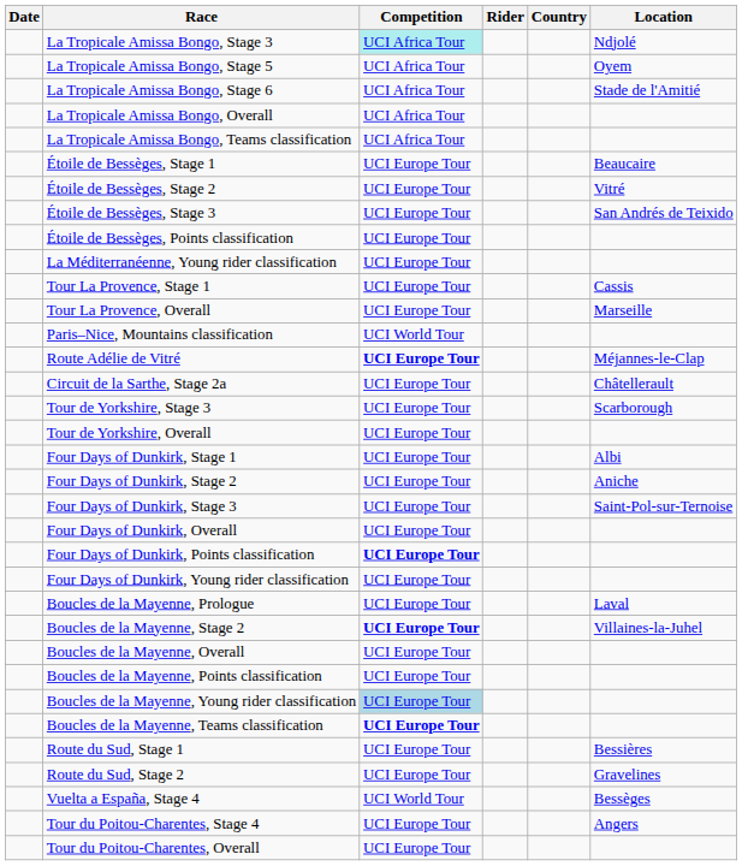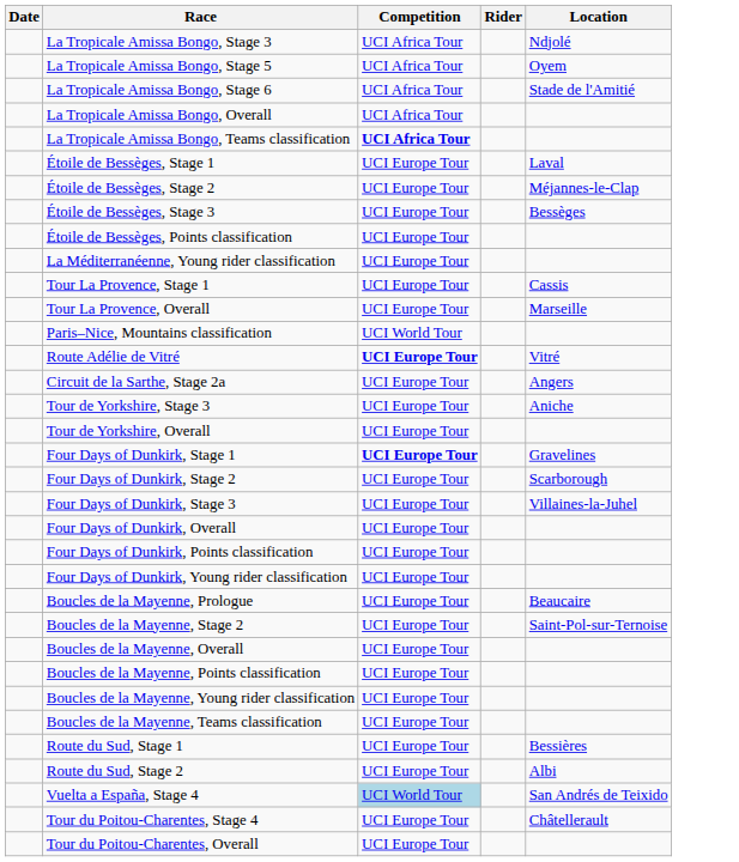- column: Country
La Tropicale Amissa Bongo, Stage 3 | Competition: paleturquoise background -> no background
La Tropicale Amissa Bongo, Teams classification | Competition: normal -> bold
Étoile de Bessèges, Stage 1 | Location: Beaucaire -> Laval
Étoile de Bessèges, Stage 2 | Location: Vitré -> Méjannes-le-Clap
Étoile de Bessèges, Stage 3 | Location: San Andrés de Teixido -> Bessèges
Route Adélie de Vitré | Location: Méjannes-le-Clap -> Vitré
Circuit de la Sarthe, Stage 2a | Location: Châtellerault -> Angers
Tour de Yorkshire, Stage 3 | Location: Scarborough -> Aniche
Four Days of Dunkirk, Stage 1 | Competition: normal -> bold
Four Days of Dunkirk, Stage 1 | Location: Albi -> Gravelines
Four Days of Dunkirk, Stage 2 | Location: Aniche -> Scarborough
Four Days of Dunkirk, Stage 3 | Location: Saint-Pol-sur-Ternoise -> Villaines-la-Juhel
Four Days of Dunkirk, Points classification | Competition: bold -> normal
Boucles de la Mayenne, Prologue | Location: Laval -> Beaucaire
Boucles de la Mayenne, Stage 2 | Competition: bold -> normal
Boucles de la Mayenne, Stage 2 | Location: Villaines-la-Juhel -> Saint-Pol-sur-Ternoise
Boucles de la Mayenne, Young rider classification | Competition: lightblue background -> no background
Boucles de la Mayenne, Teams classification | Competition: bold -> normal
Route du Sud, Stage 2 | Location: Gravelines -> Albi
Vuelta a España, Stage 4 | Competition: no background -> lightblue background
Vuelta a España, Stage 4 | Location: Bessèges -> San Andrés de Teixido
Tour du Poitou-Charentes, Stage 4 | Location: Angers -> Châtellerault
